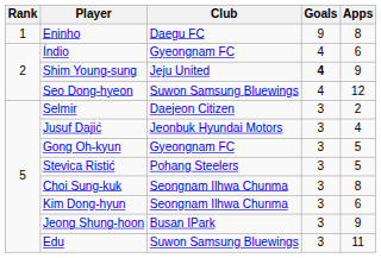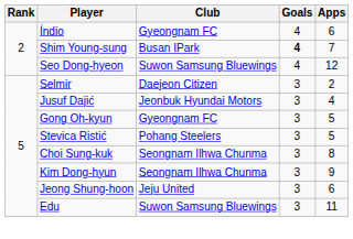- row: 1 | Eninho | Daegu FC | 9 | 8
Shim Young-sung | Club: Jeju United -> Busan IPark
Shim Young-sung | Apps: 9 -> 7
Kim Dong-hyun | Apps: 6 -> 9
Jeong Shung-hoon | Club: Busan IPark -> Jeju United
Jeong Shung-hoon | Apps: 9 -> 6
